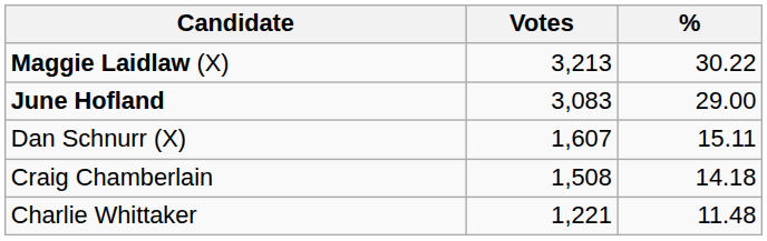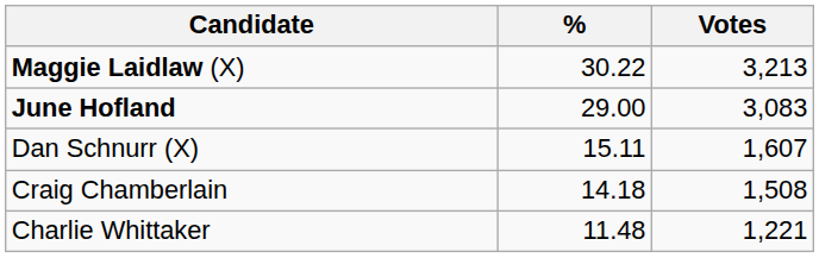columns swapped: Votes <-> %
